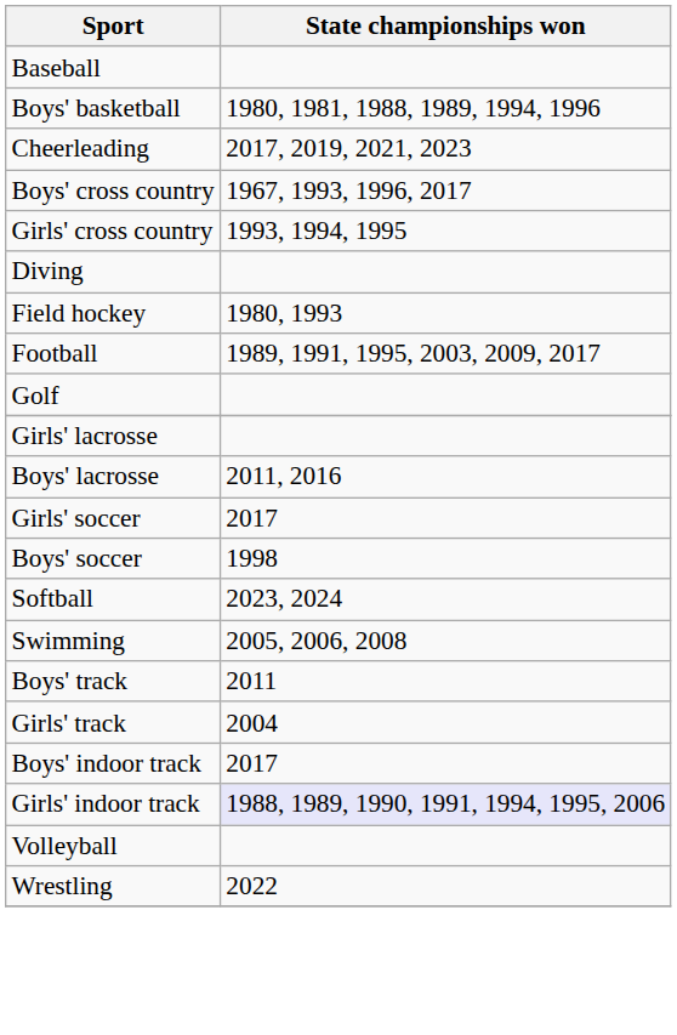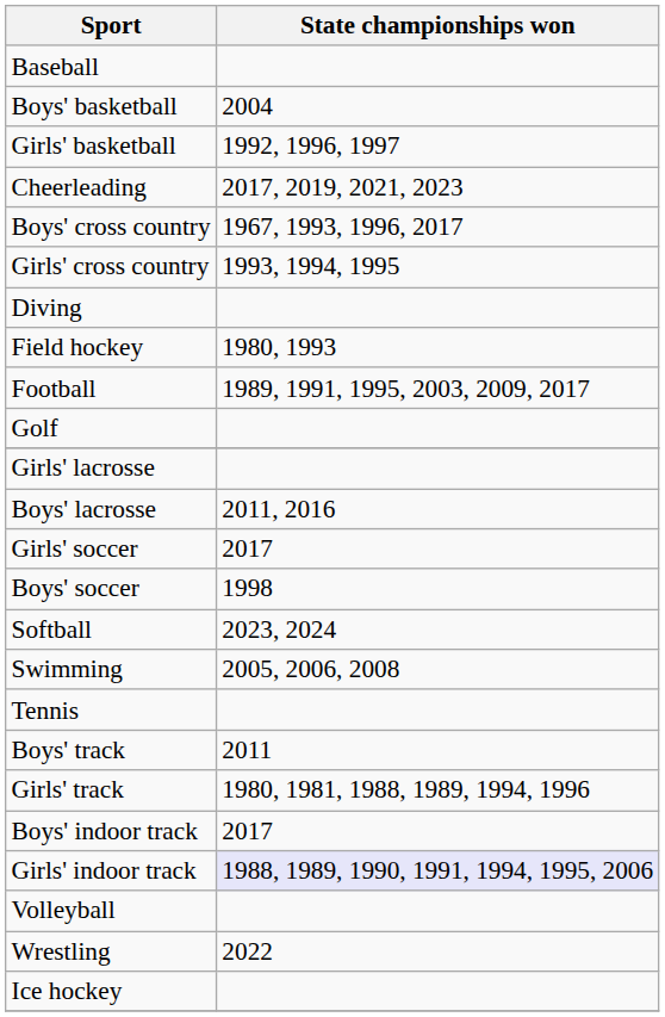Boys' basketball | State championships won: 1980, 1981, 1988, 1989, 1994, 1996 -> 2004
+ row: Girls' basketball | 1992, 1996, 1997
+ row: Tennis
Girls' track | State championships won: 2004 -> 1980, 1981, 1988, 1989, 1994, 1996
+ row: Ice hockey
